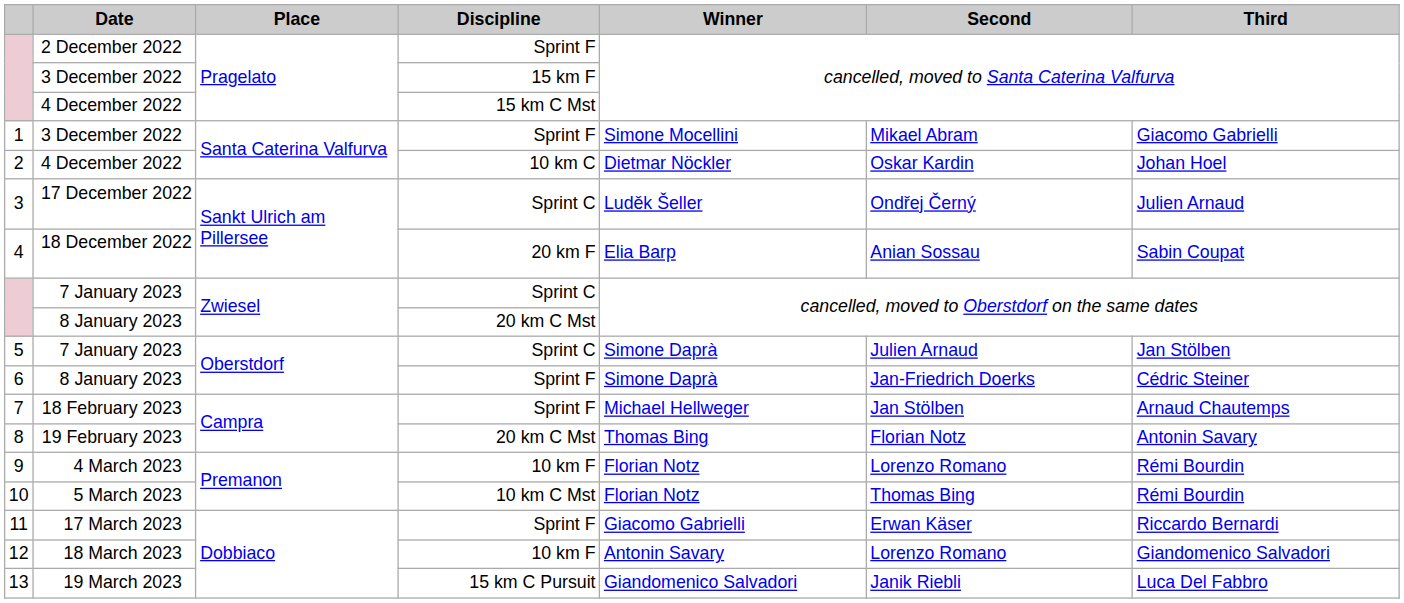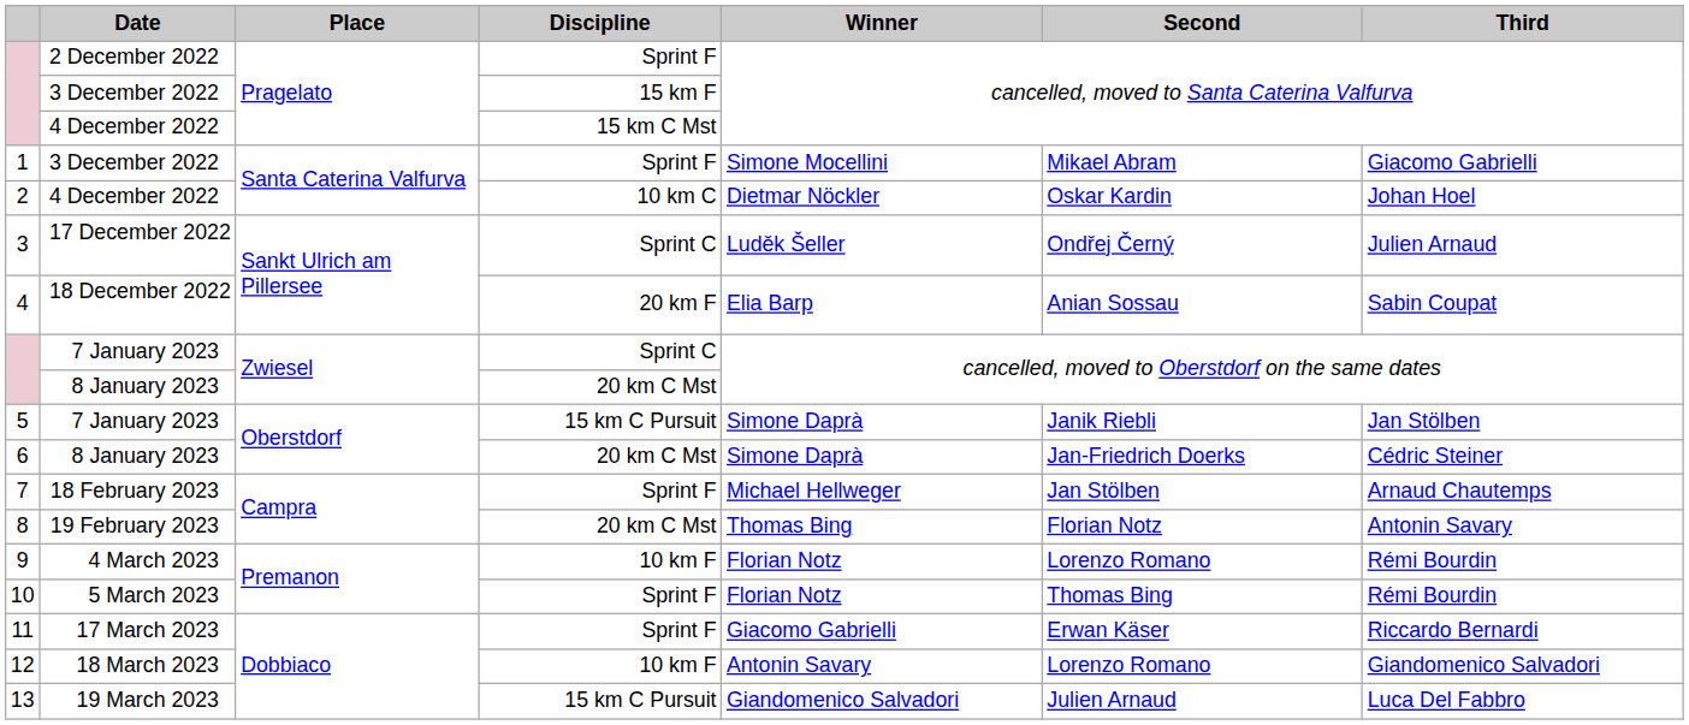5 | Discipline: Sprint C -> 15 km C Pursuit
5 | Second: Julien Arnaud -> Janik Riebli
6 | Discipline: Sprint F -> 20 km C Mst
10 | Discipline: 10 km C Mst -> Sprint F
13 | Second: Janik Riebli -> Julien Arnaud
